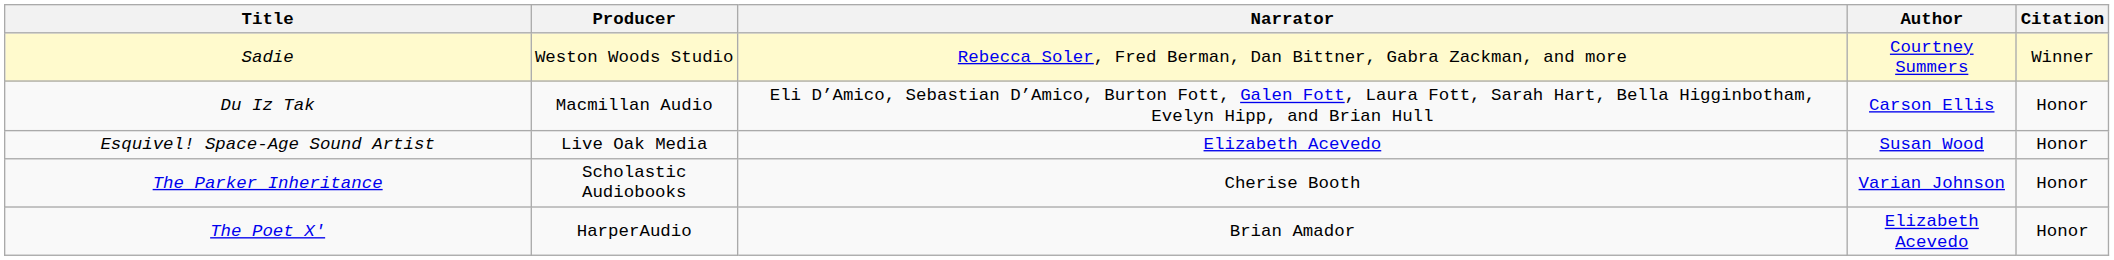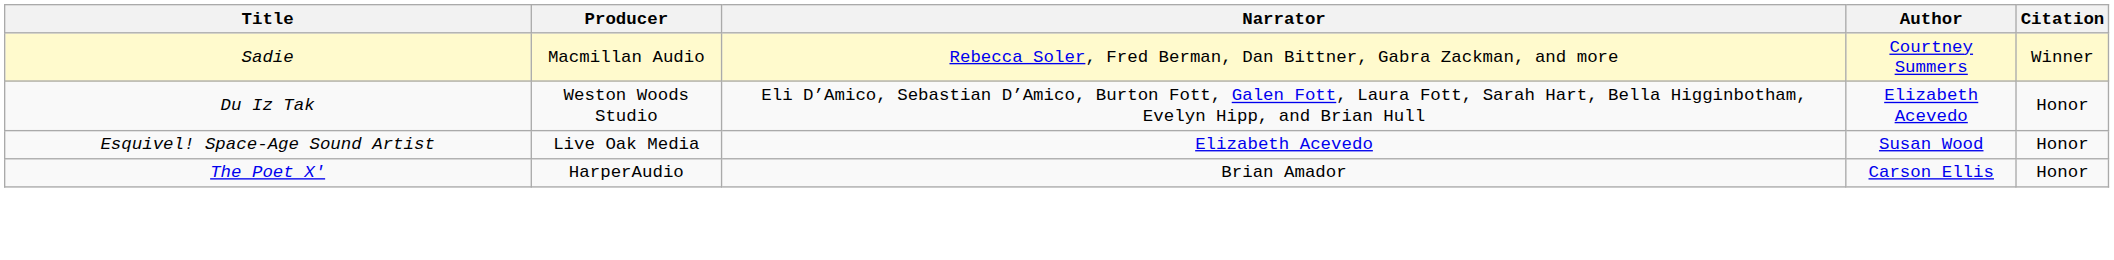Sadie | Producer: Weston Woods Studio -> Macmillan Audio
Du Iz Tak | Producer: Macmillan Audio -> Weston Woods Studio
Du Iz Tak | Author: Carson Ellis -> Elizabeth Acevedo
- row: The Parker Inheritance | Scholastic Audiobooks | Cherise Booth | Varian Johnson | Honor
The Poet X' | Author: Elizabeth Acevedo -> Carson Ellis
